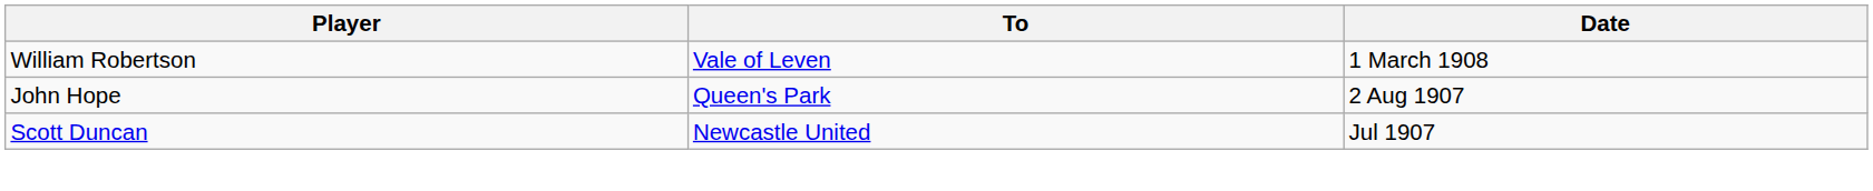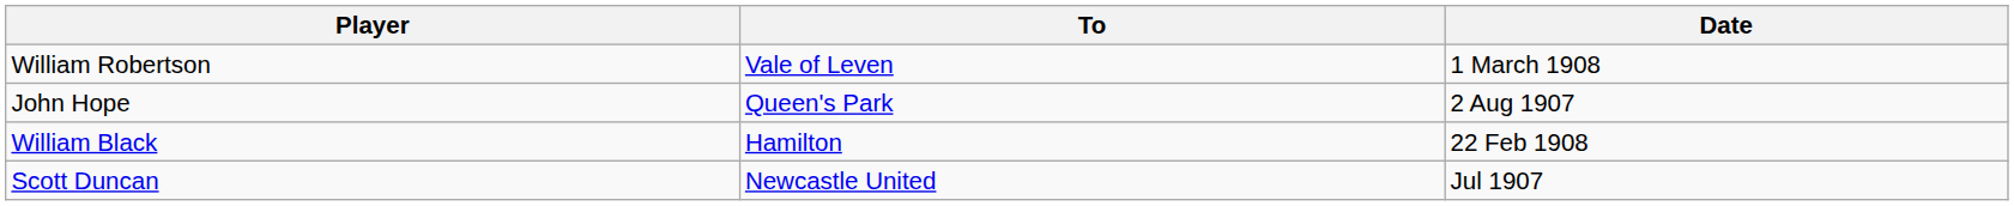+ row: William Black | Hamilton | 22 Feb 1908
